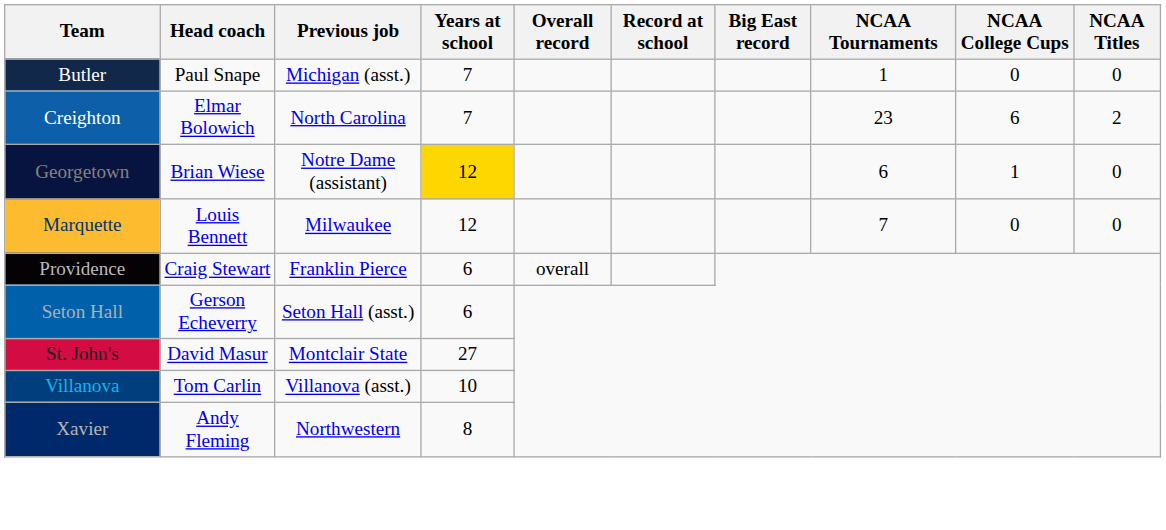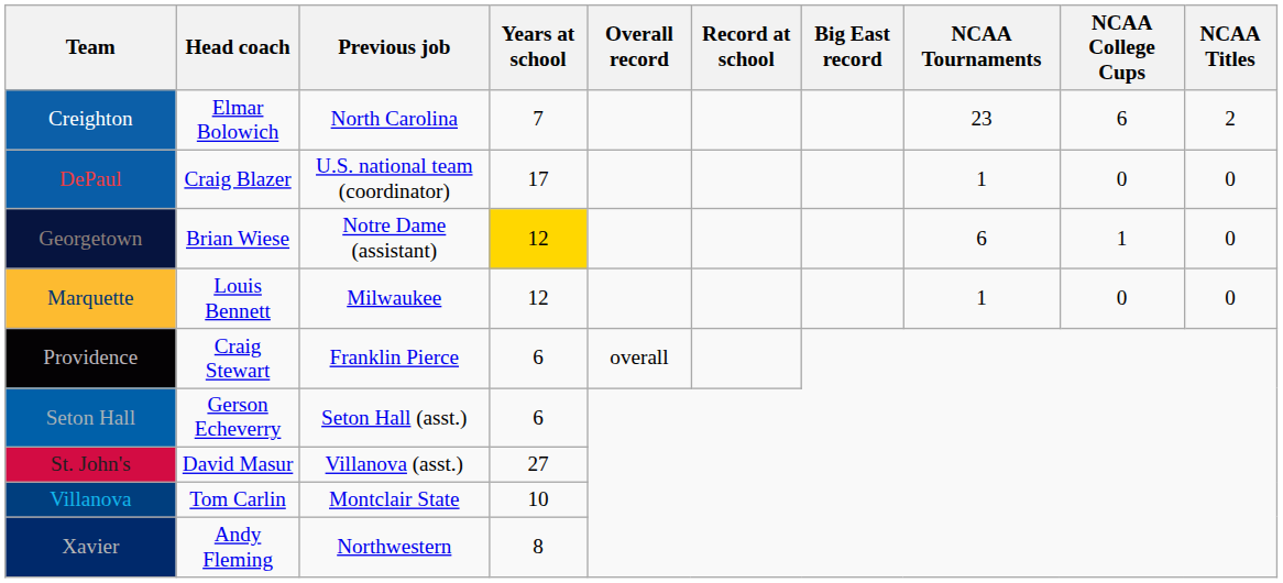- row: Butler | Paul Snape | Michigan (asst.) | 7 | 1 | 0 | 0
+ row: DePaul | Craig Blazer | U.S. national team (coordinator) | 17 | 1 | 0 | 0
Marquette | NCAA Tournaments: 7 -> 1
St. John's | Previous job: Montclair State -> Villanova (asst.)
Villanova | Previous job: Villanova (asst.) -> Montclair State
